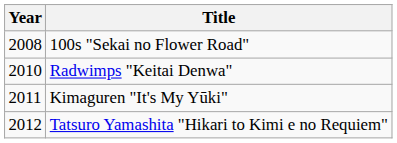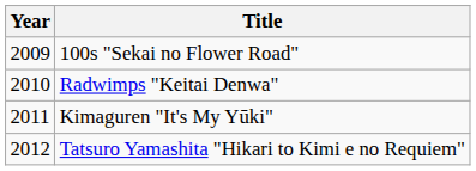100s "Sekai no Flower Road" | Year: 2008 -> 2009
